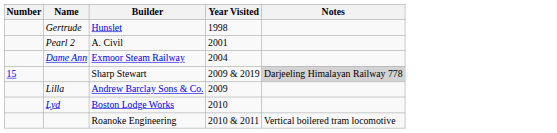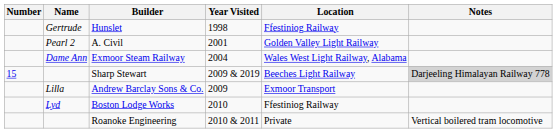+ column: Location | Ffestiniog Railway | Golden Valley Light Railway | Wales West Light Railway, Alabama | Beeches Light Railway | Exmoor Transport | Ffestiniog Railway | Private
